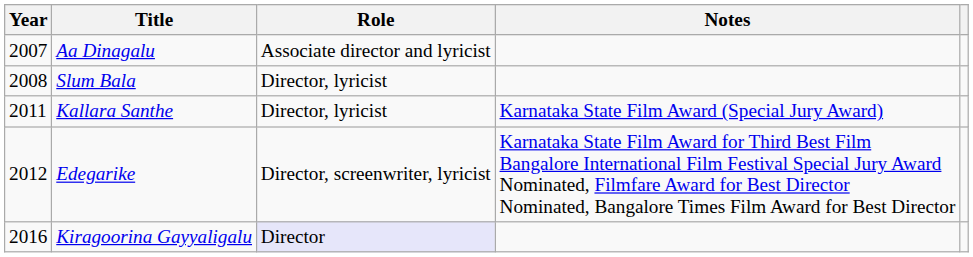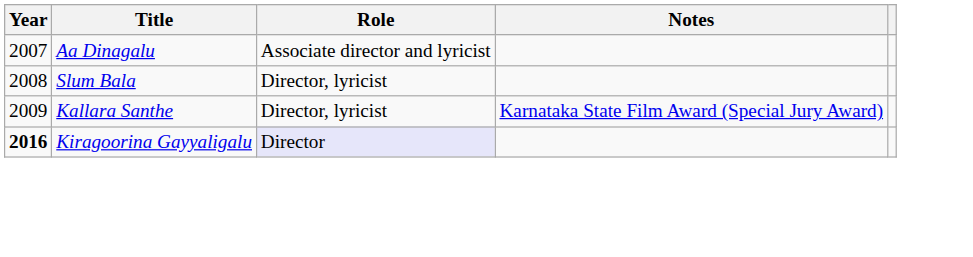Kallara Santhe | Year: 2011 -> 2009
- row: 2012 | Edegarike | Director, screenwriter, lyricist | Karnataka State Film Award for Third Best Film Bangalore International Film Festival Special Jury Award Nominated, Filmfare Award for Best Director Nominated, Bangalore Times Film Award for Best Director
Kiragoorina Gayyaligalu | Year: normal -> bold
